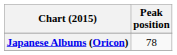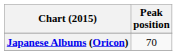Japanese Albums (Oricon) | Peak position: 78 -> 70
